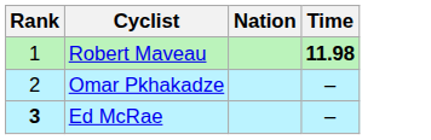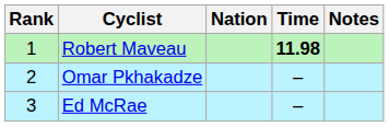+ column: Notes
Ed McRae | Rank: bold -> normal
